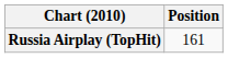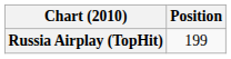Russia Airplay (TopHit) | Position: 161 -> 199
